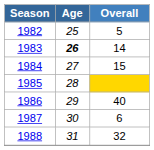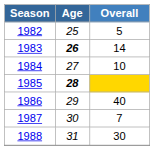1984 | Overall: 15 -> 10
1985 | Age: normal -> bold
1987 | Overall: 6 -> 7
1988 | Overall: 32 -> 30
